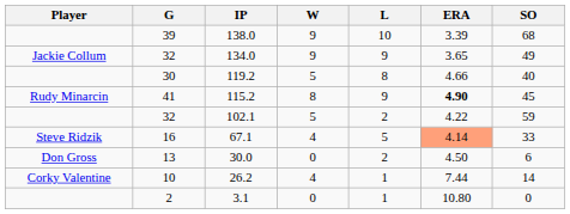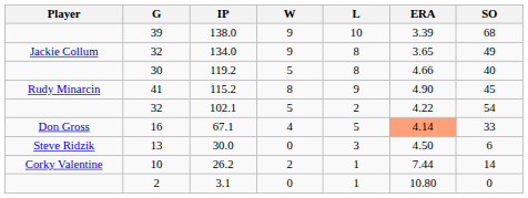134.0 | L: 9 -> 8
115.2 | ERA: bold -> normal
102.1 | SO: 59 -> 54
67.1 | Player: Steve Ridzik -> Don Gross
30.0 | Player: Don Gross -> Steve Ridzik
30.0 | L: 2 -> 3
26.2 | W: 4 -> 2
